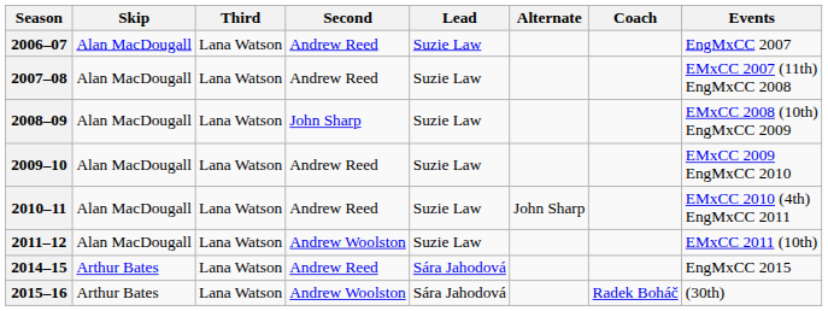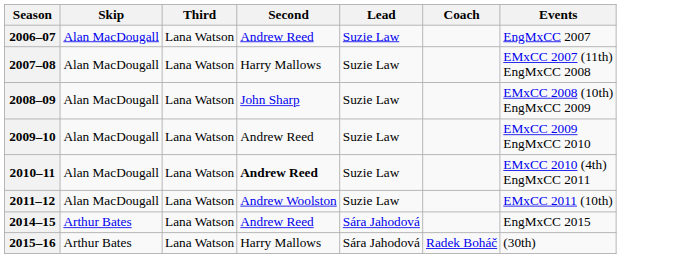- column: Alternate | John Sharp
2007–08 | Second: Andrew Reed -> Harry Mallows
2010–11 | Second: normal -> bold
2015–16 | Second: Andrew Woolston -> Harry Mallows
